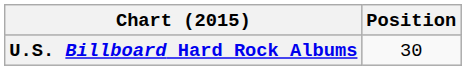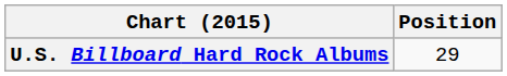U.S. Billboard Hard Rock Albums | Position: 30 -> 29
